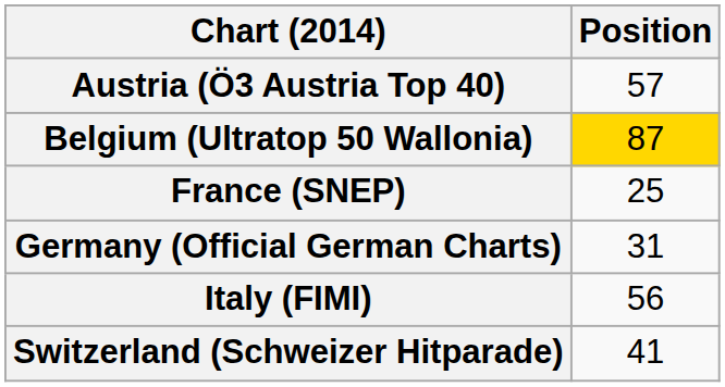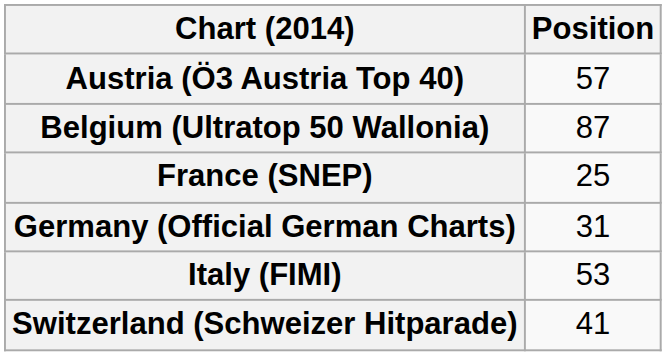Belgium (Ultratop 50 Wallonia) | Position: gold background -> no background
Italy (FIMI) | Position: 56 -> 53
